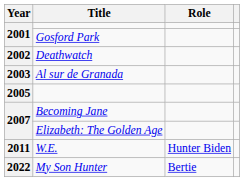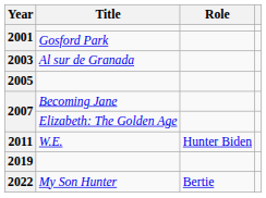- row: 2002 | Deathwatch
+ row: 2019
